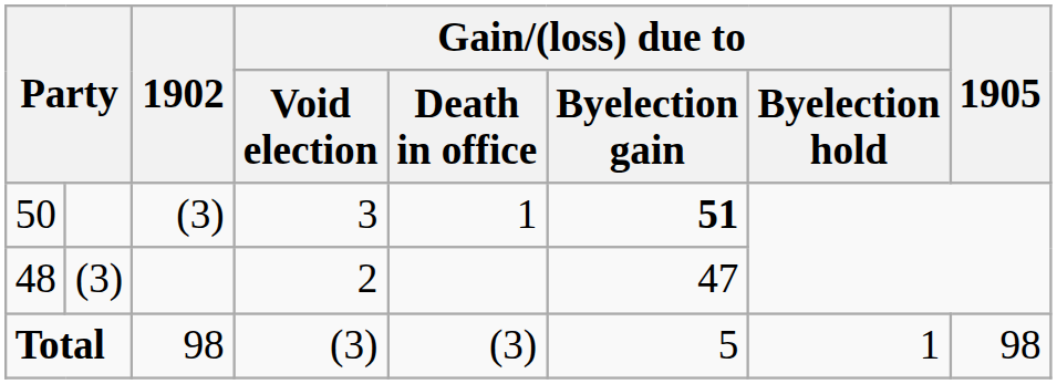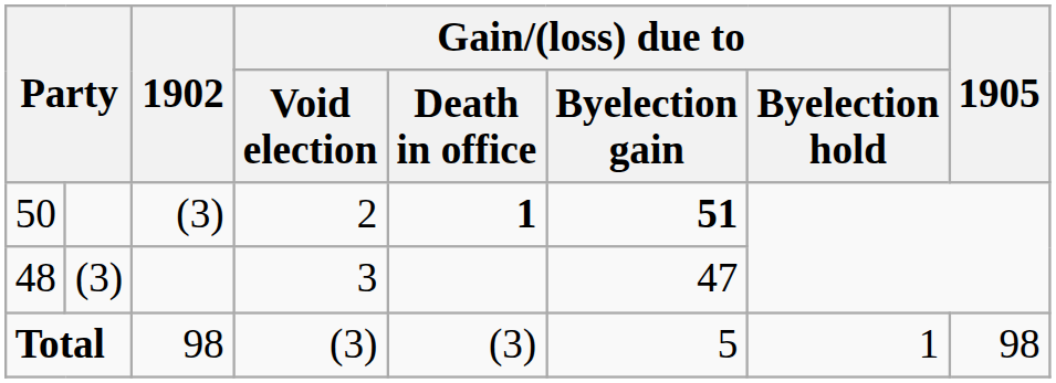50 | Gain/(loss) due to / Void election: 3 -> 2
50 | Gain/(loss) due to / Death in office: normal -> bold
48 | Gain/(loss) due to / Void election: 2 -> 3
